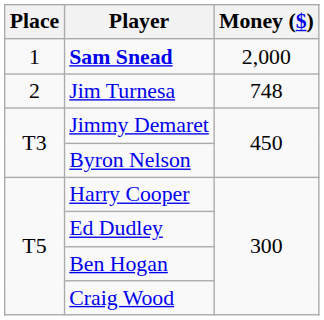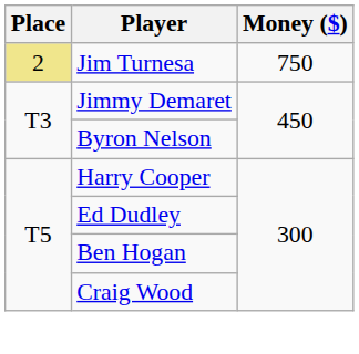- row: 1 | Sam Snead | 2,000
Jim Turnesa | Place: no background -> khaki background
Jim Turnesa | Money ($): 748 -> 750
